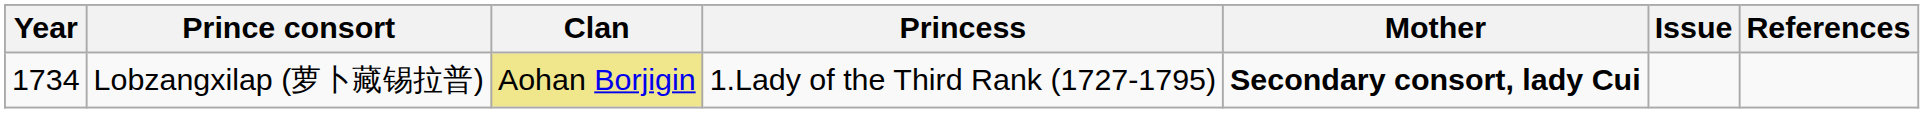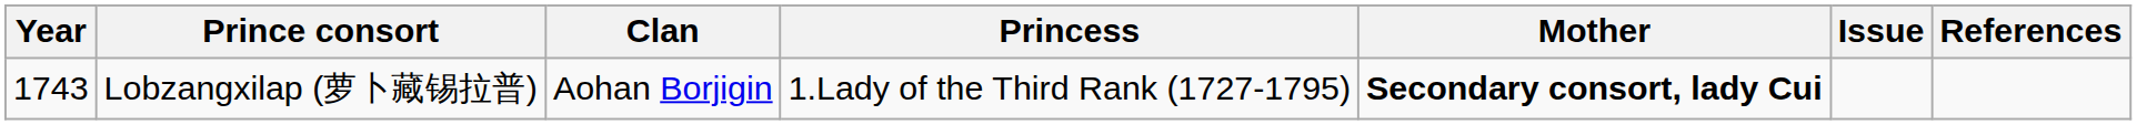Lobzangxilap (萝卜藏锡拉普) | Year: 1734 -> 1743
Lobzangxilap (萝卜藏锡拉普) | Clan: khaki background -> no background
